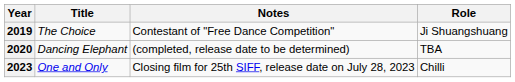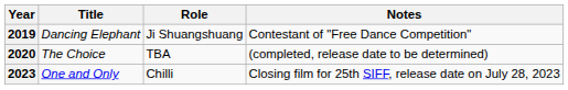columns swapped: Role <-> Notes
2019 | Title: The Choice -> Dancing Elephant
2020 | Title: Dancing Elephant -> The Choice
